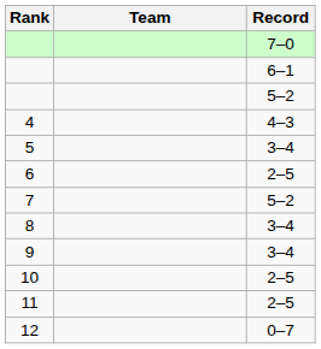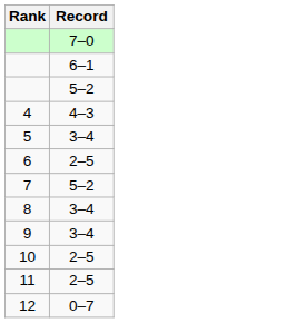- column: Team
